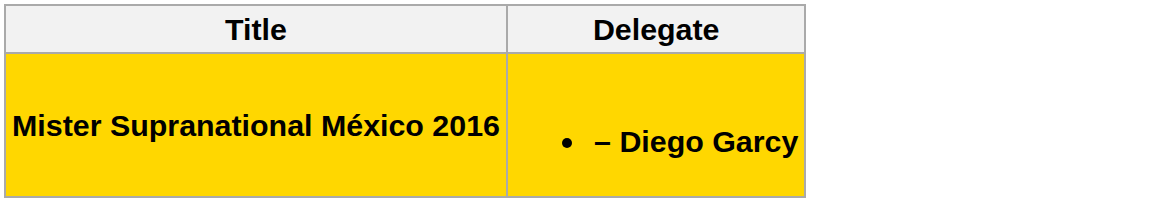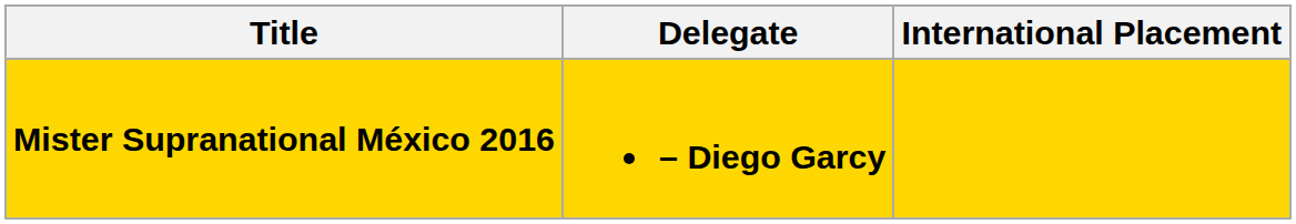+ column: International Placement
